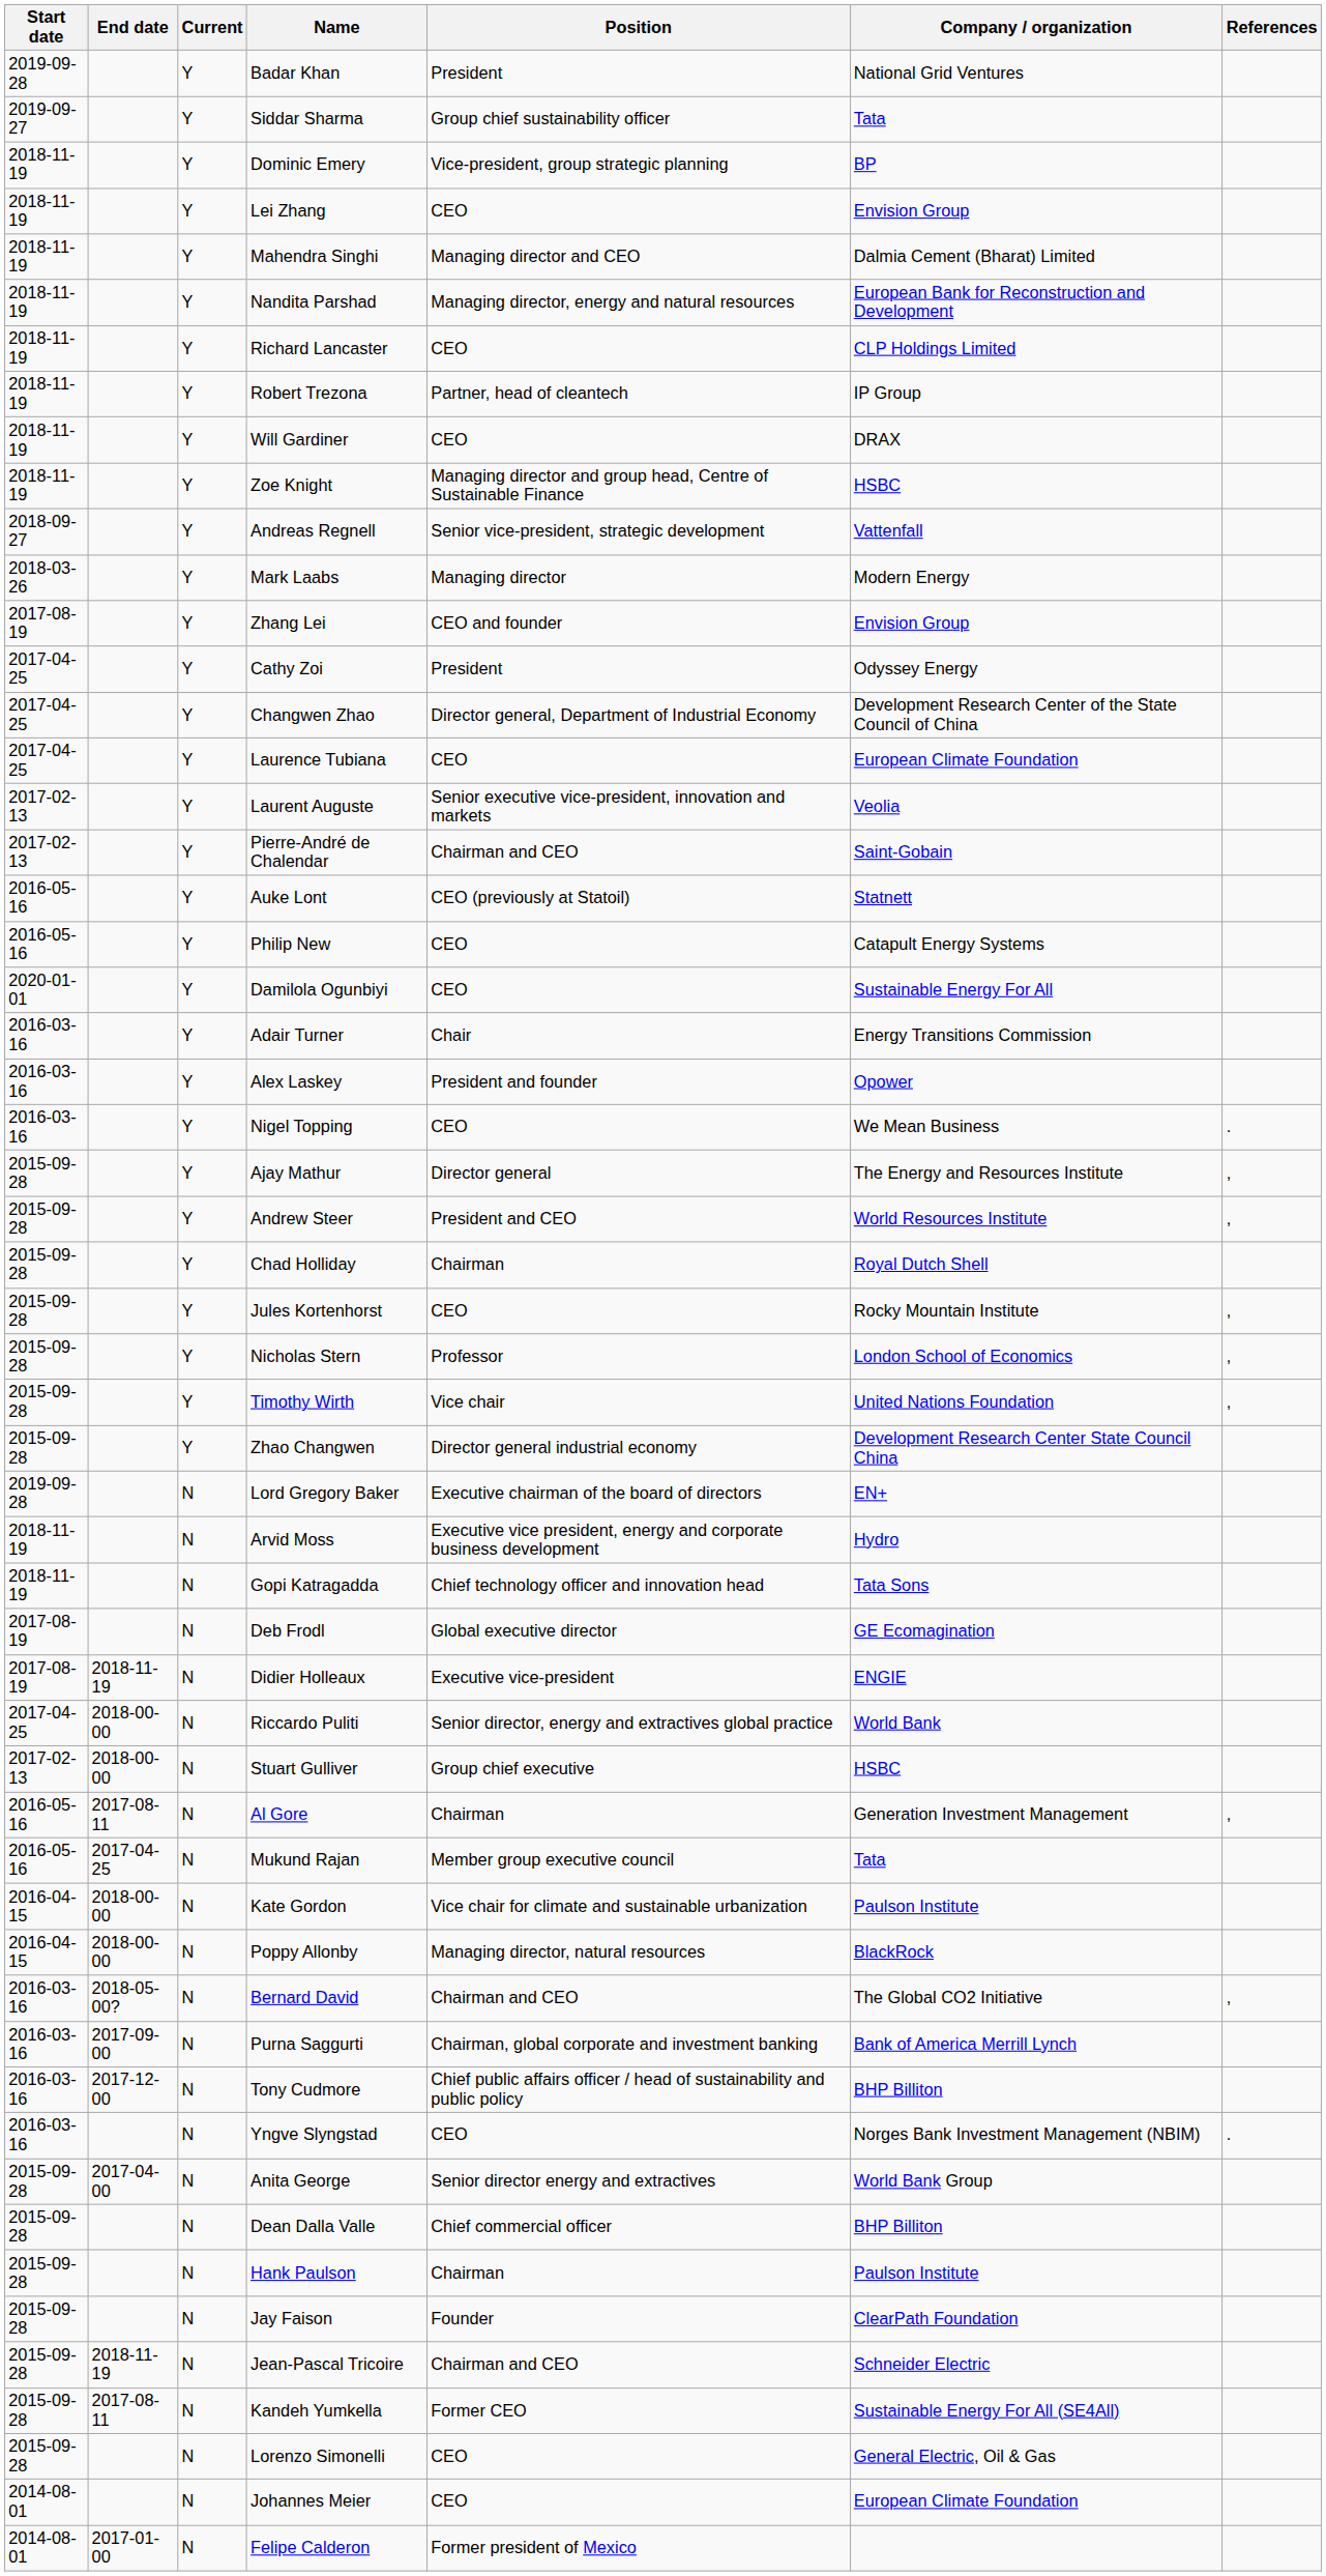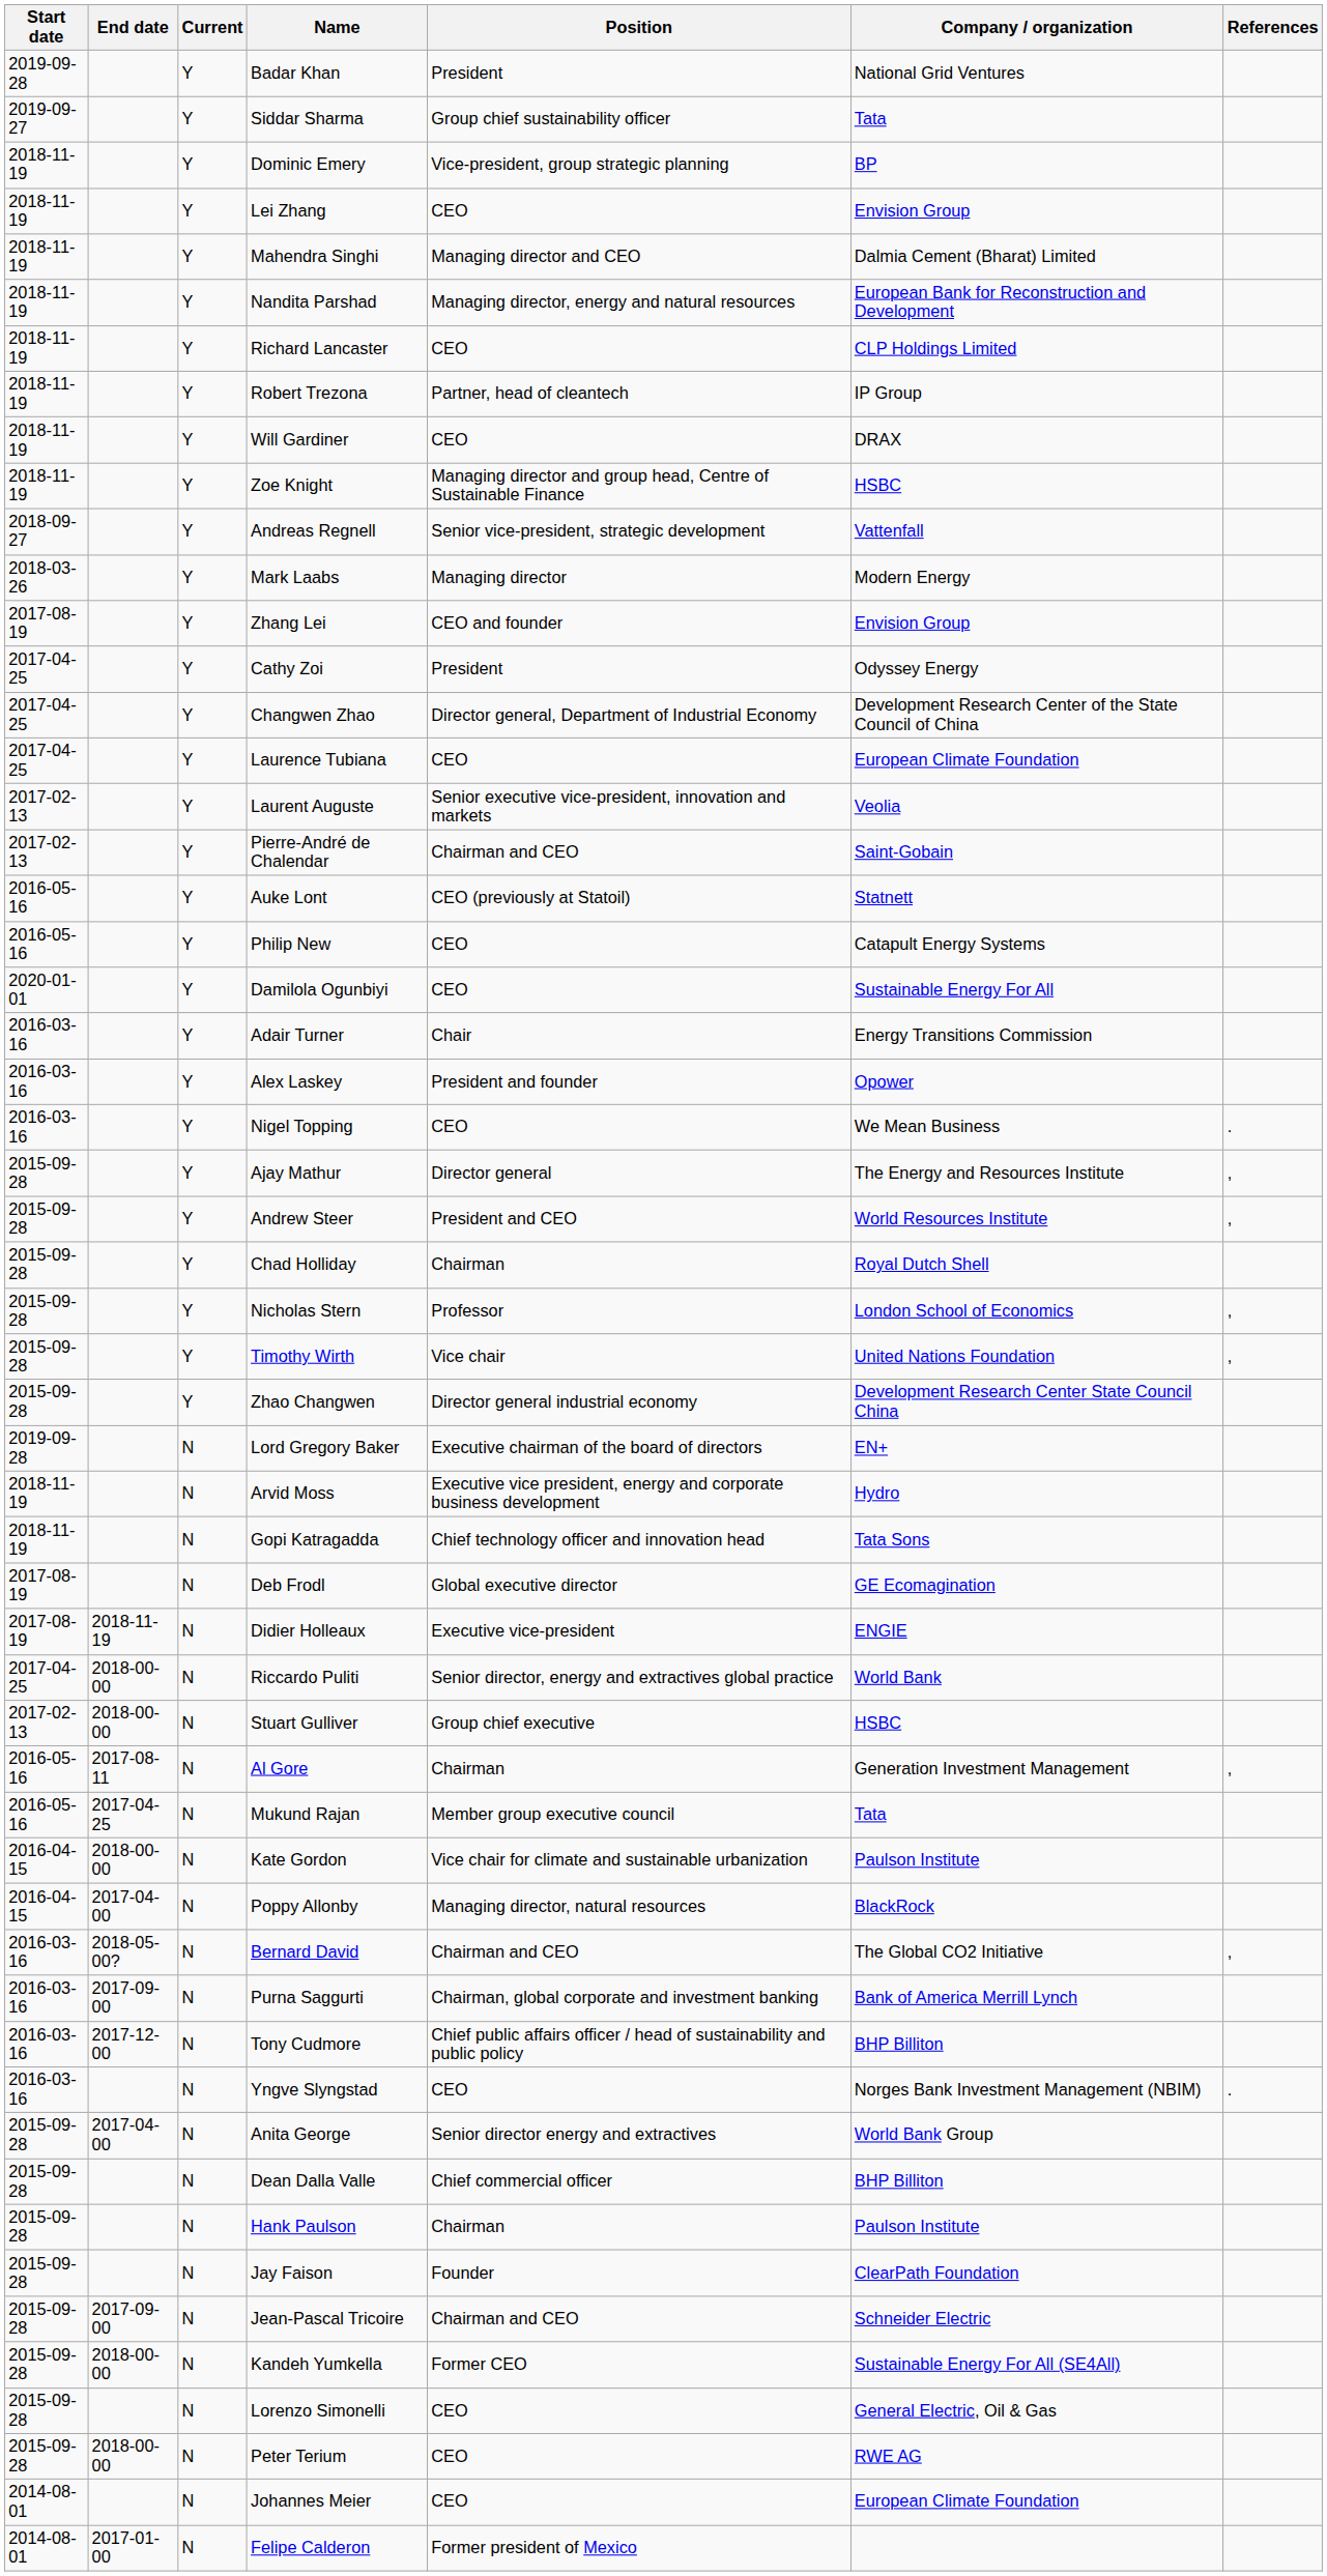- row: 2015-09-28 | Y | Jules Kortenhorst | CEO | Rocky Mountain Institute | ,
Poppy Allonby | End date: 2018-00-00 -> 2017-04-00
Jean-Pascal Tricoire | End date: 2018-11-19 -> 2017-09-00
Kandeh Yumkella | End date: 2017-08-11 -> 2018-00-00
+ row: 2015-09-28 | 2018-00-00 | N | Peter Terium | CEO | RWE AG
